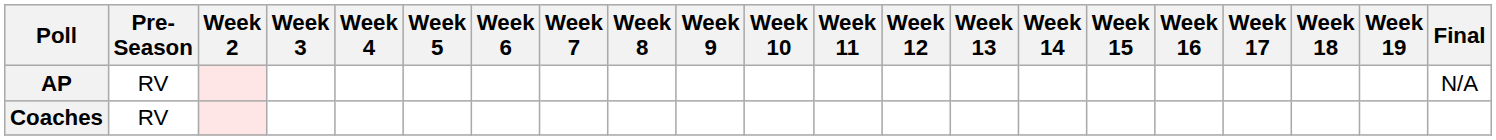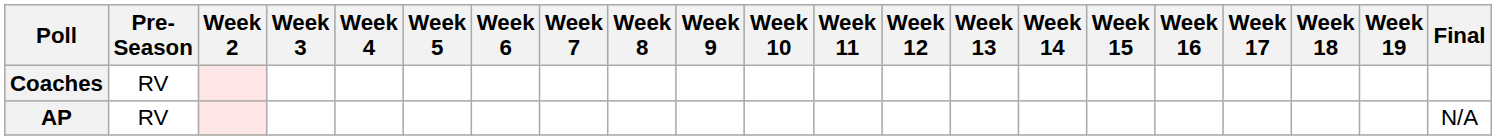rows swapped: AP <-> Coaches
